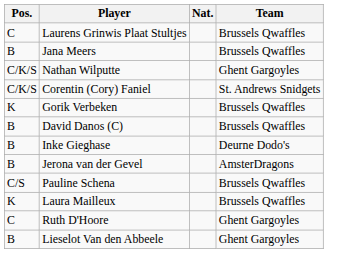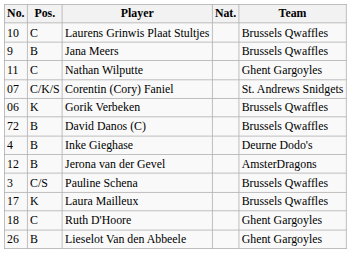+ column: No. | 10 | 9 | 11 | 07 | 06 | 72 | 4 | 12 | 3 | 17 | 18 | 26
Nathan Wilputte | Pos.: C/K/S -> C
